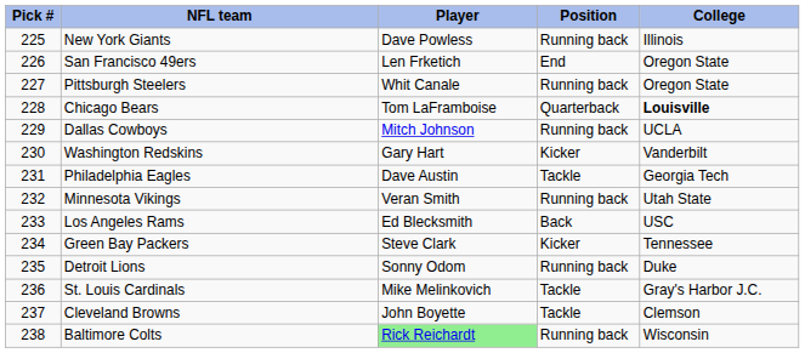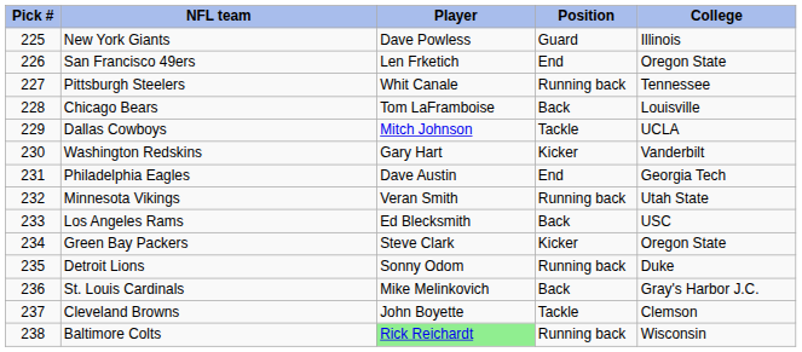New York Giants | Position: Running back -> Guard
Pittsburgh Steelers | College: Oregon State -> Tennessee
Chicago Bears | Position: Quarterback -> Back
Chicago Bears | College: bold -> normal
Dallas Cowboys | Position: Running back -> Tackle
Philadelphia Eagles | Position: Tackle -> End
Green Bay Packers | College: Tennessee -> Oregon State
St. Louis Cardinals | Position: Tackle -> Back
